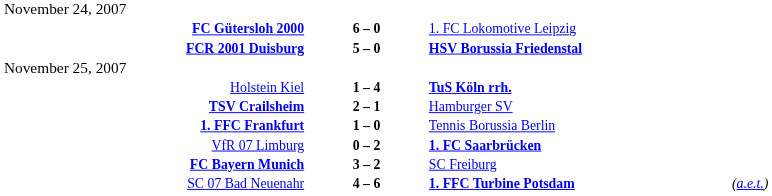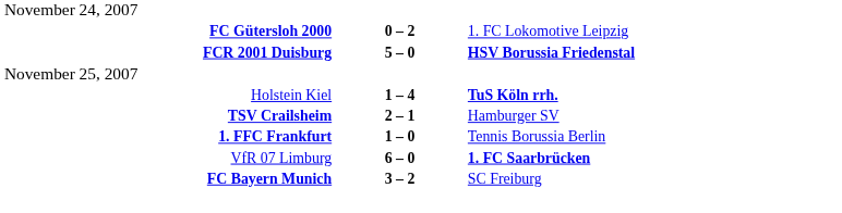FC Gütersloh 2000 | column 2: 6 – 0 -> 0 – 2
VfR 07 Limburg | column 2: 0 – 2 -> 6 – 0
- row: SC 07 Bad Neuenahr | 4 – 6 | 1. FFC Turbine Potsdam | (a.e.t.)
